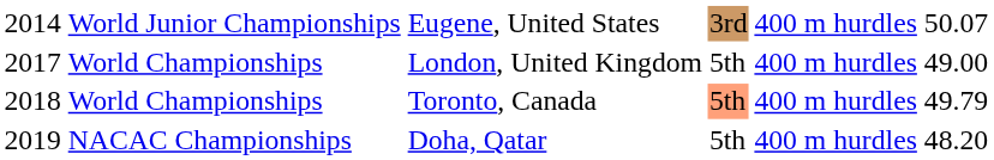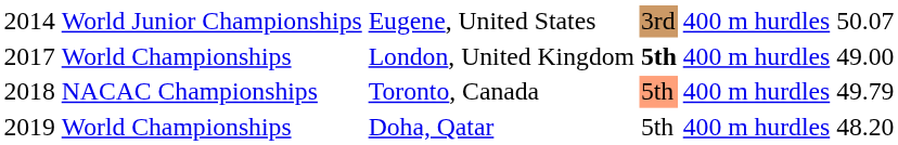London, United Kingdom | column 4: normal -> bold
Toronto, Canada | column 2: World Championships -> NACAC Championships
Doha, Qatar | column 2: NACAC Championships -> World Championships
